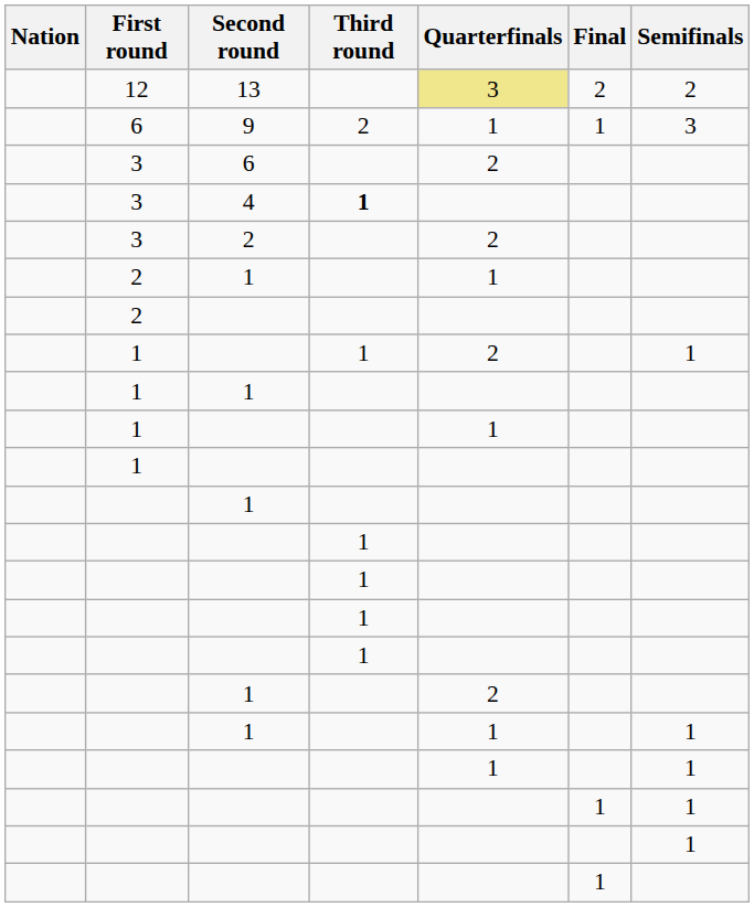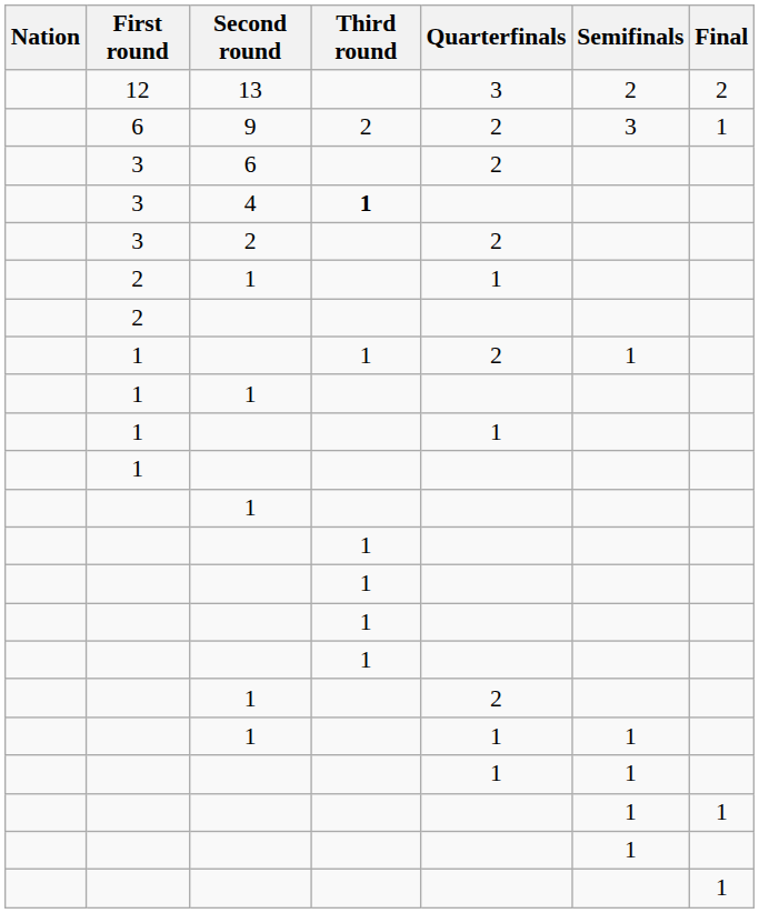columns swapped: Semifinals <-> Final
13 | Quarterfinals: khaki background -> no background
9 | Quarterfinals: 1 -> 2
